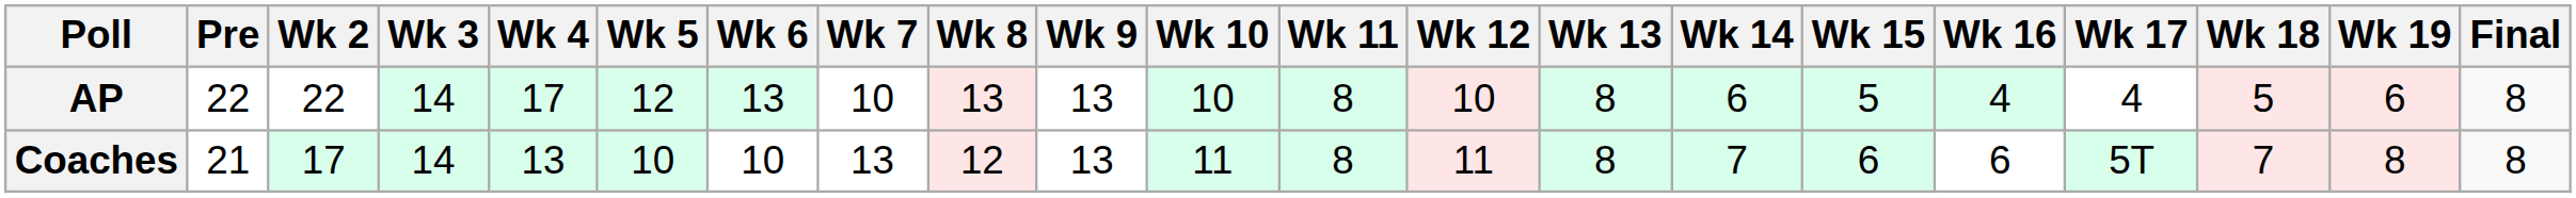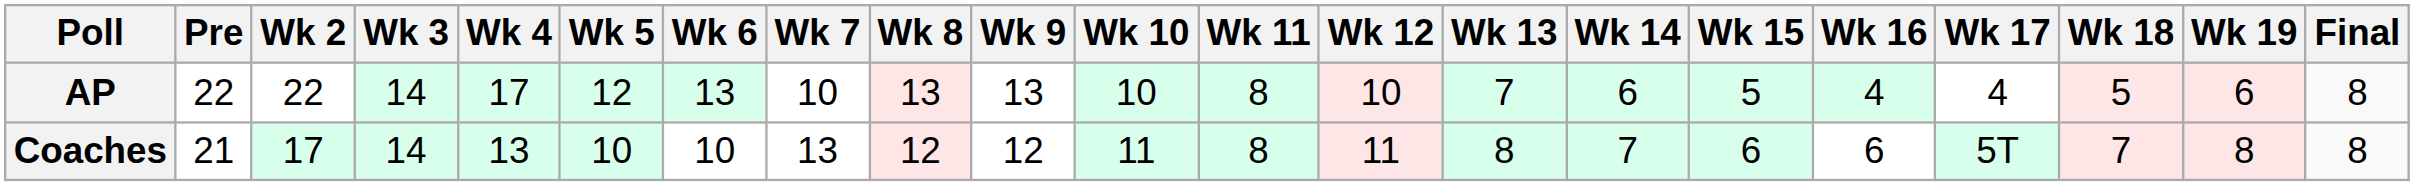AP | Wk 13: 8 -> 7
Coaches | Wk 9: 13 -> 12
